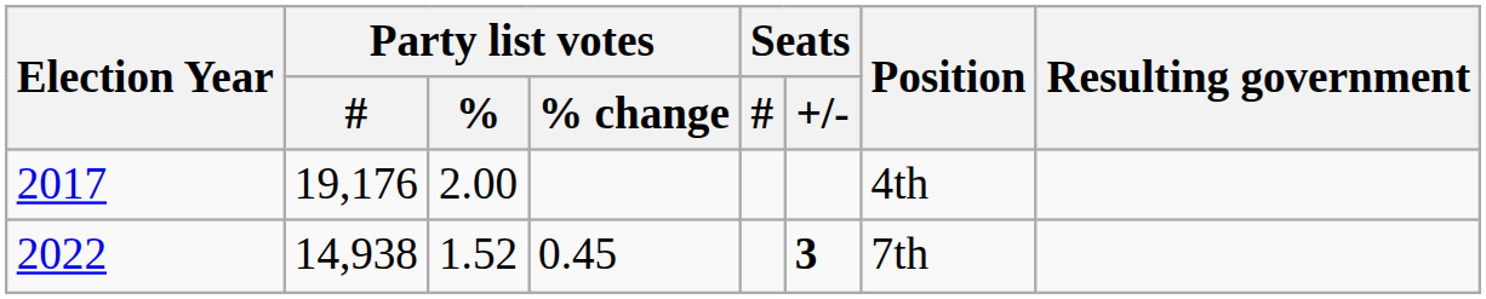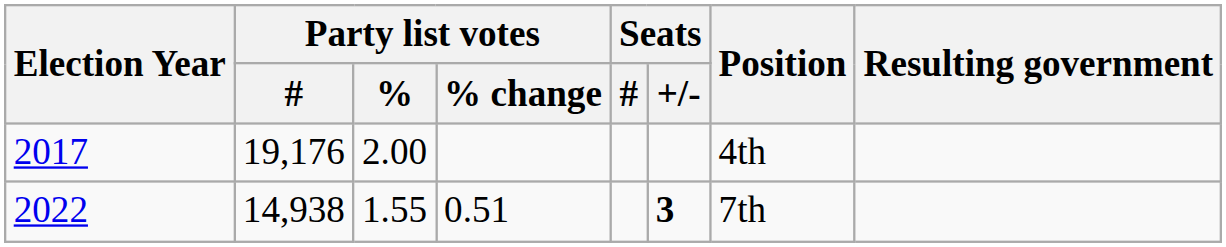2022 | Party list votes / %: 1.52 -> 1.55
2022 | Party list votes / % change: 0.45 -> 0.51
